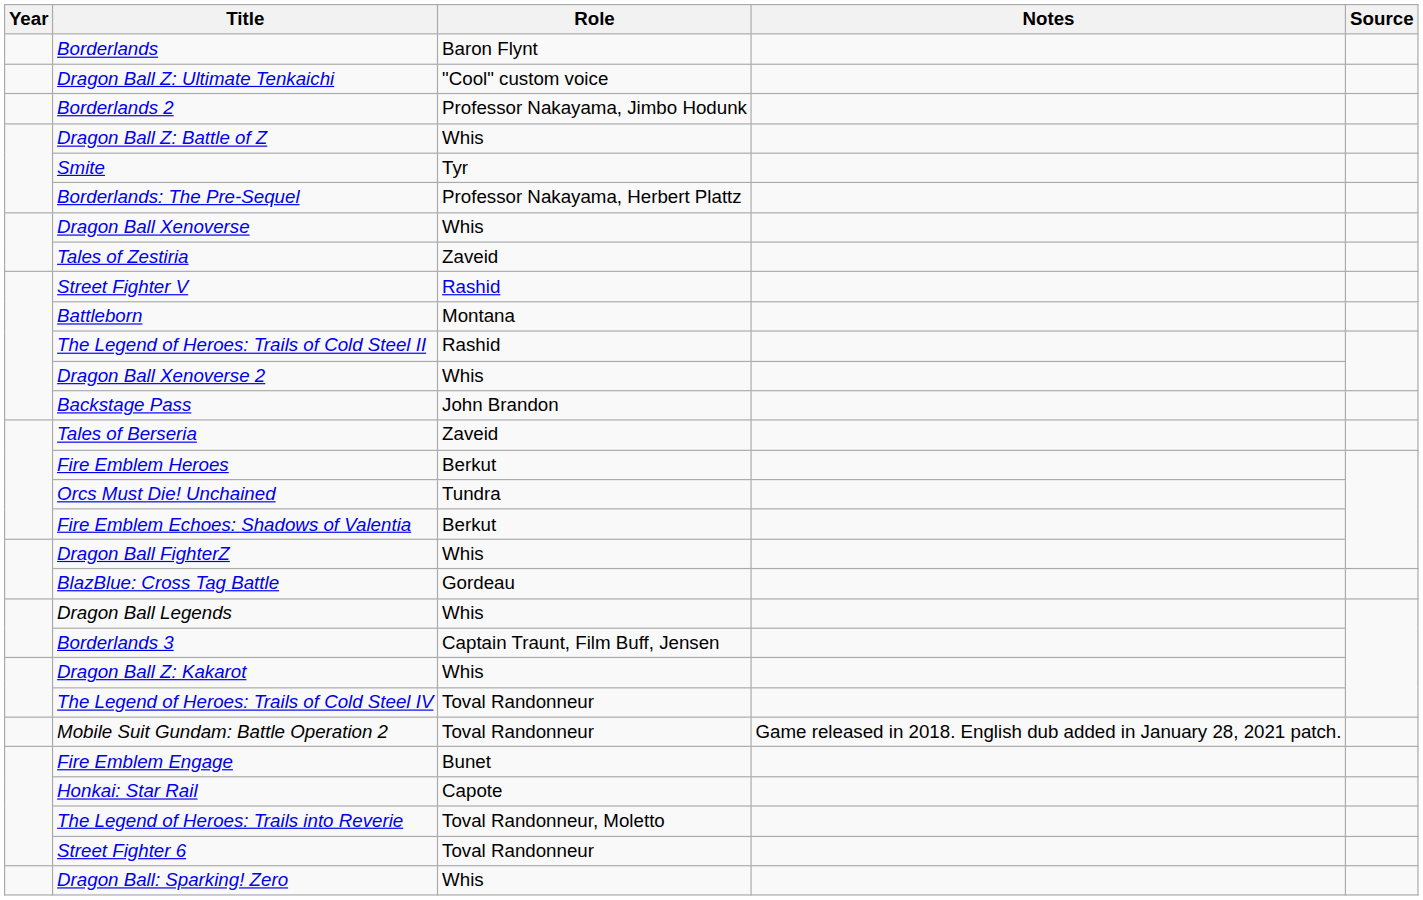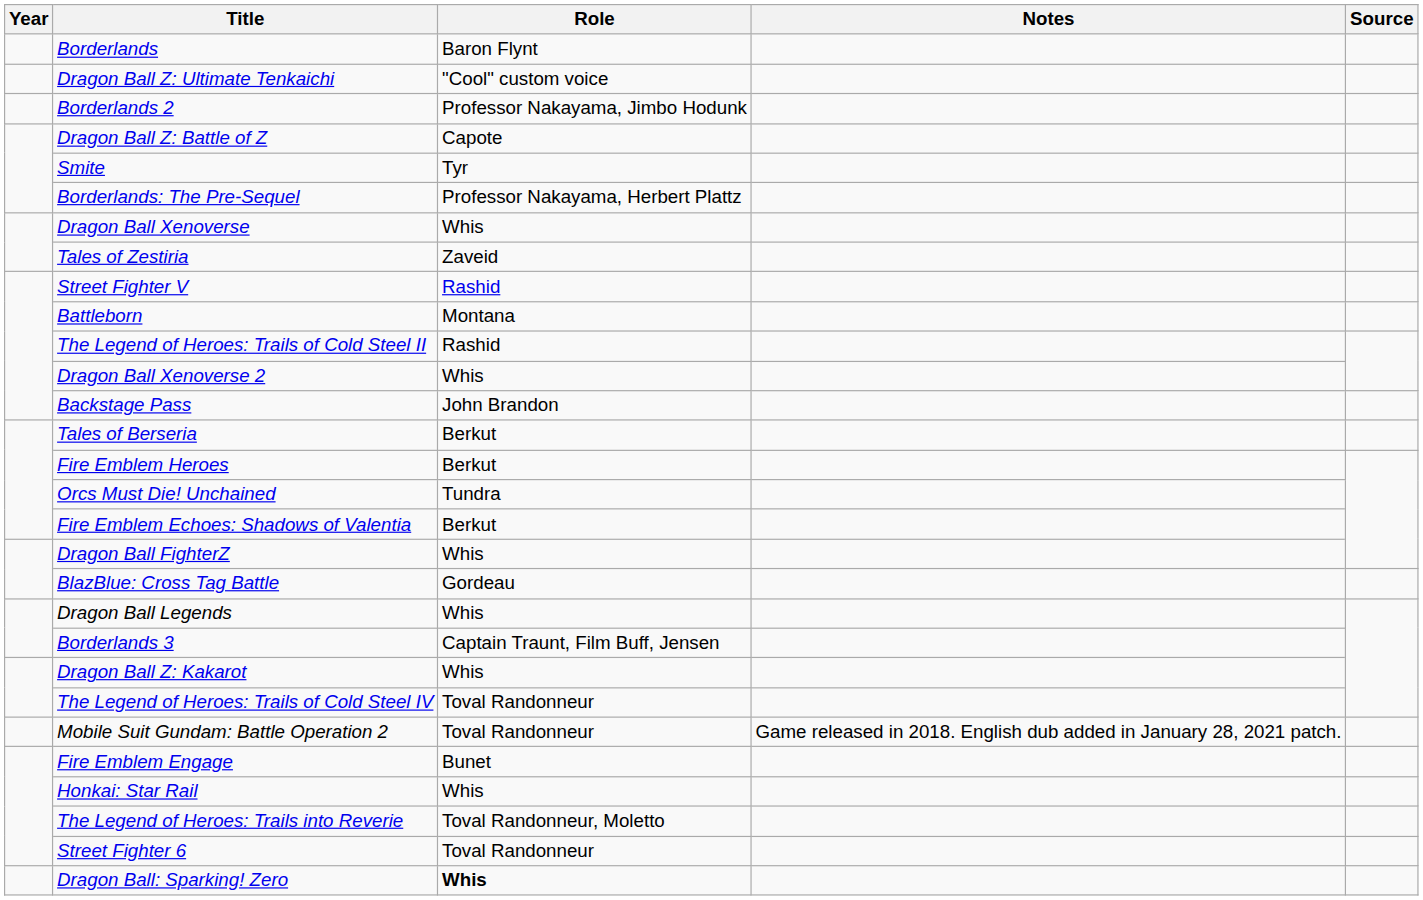Dragon Ball Z: Battle of Z | Role: Whis -> Capote
Tales of Berseria | Role: Zaveid -> Berkut
Honkai: Star Rail | Role: Capote -> Whis
Dragon Ball: Sparking! Zero | Role: normal -> bold
